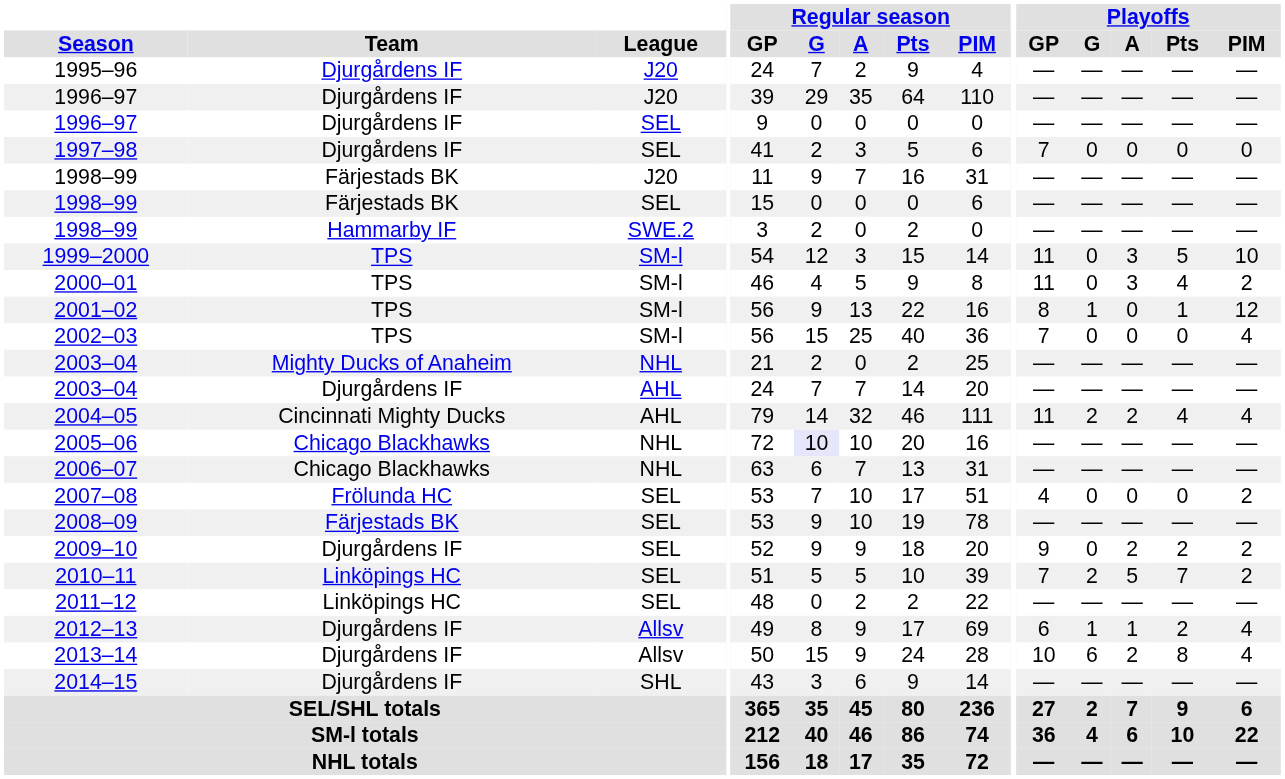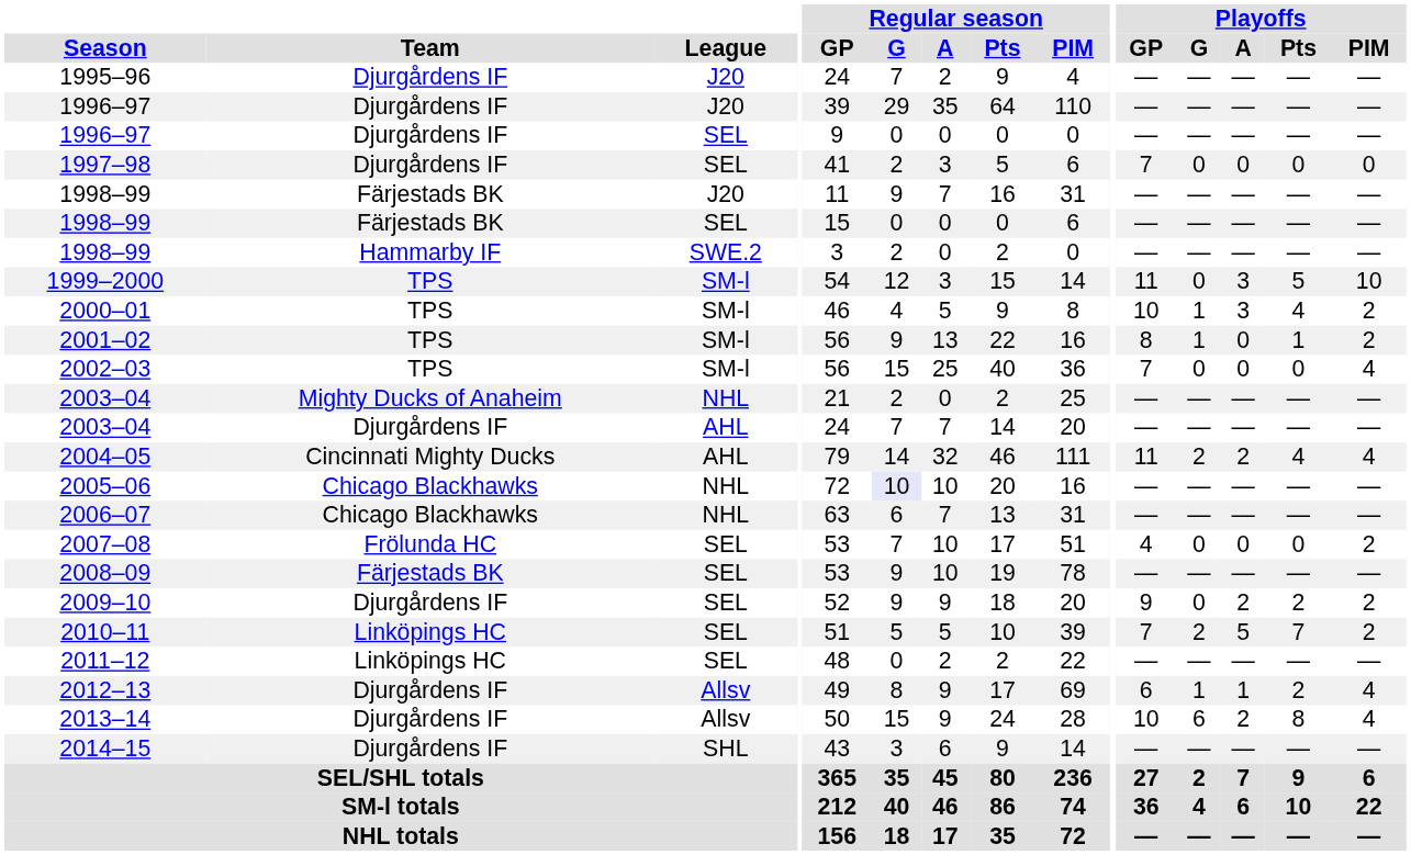2000–01 | Playoffs / GP: 11 -> 10
2000–01 | Playoffs / G: 0 -> 1
2001–02 | Playoffs / PIM: 12 -> 2
